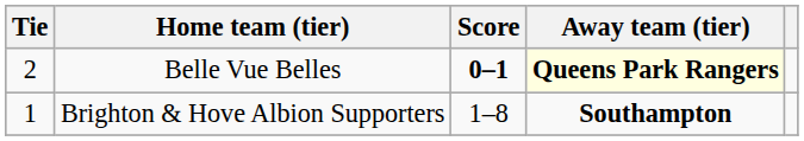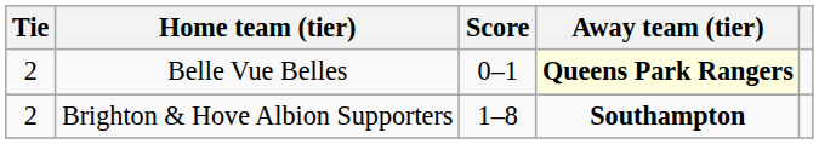Belle Vue Belles | Score: bold -> normal
Brighton & Hove Albion Supporters | Tie: 1 -> 2
